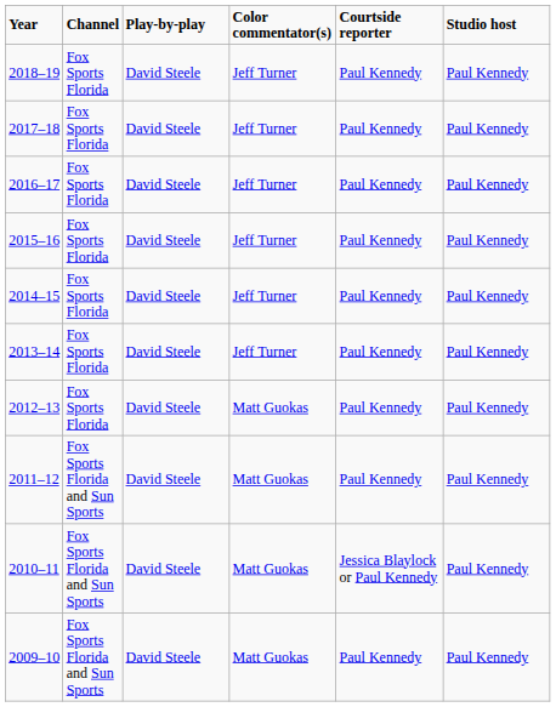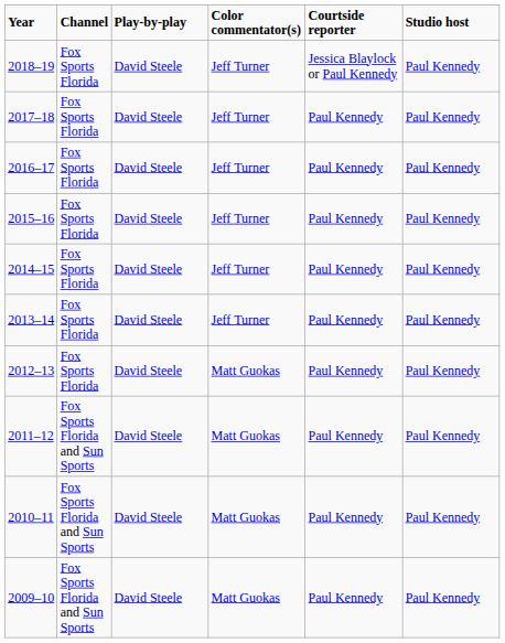2018–19 | Courtside reporter: Paul Kennedy -> Jessica Blaylock or Paul Kennedy
2010–11 | Courtside reporter: Jessica Blaylock or Paul Kennedy -> Paul Kennedy
